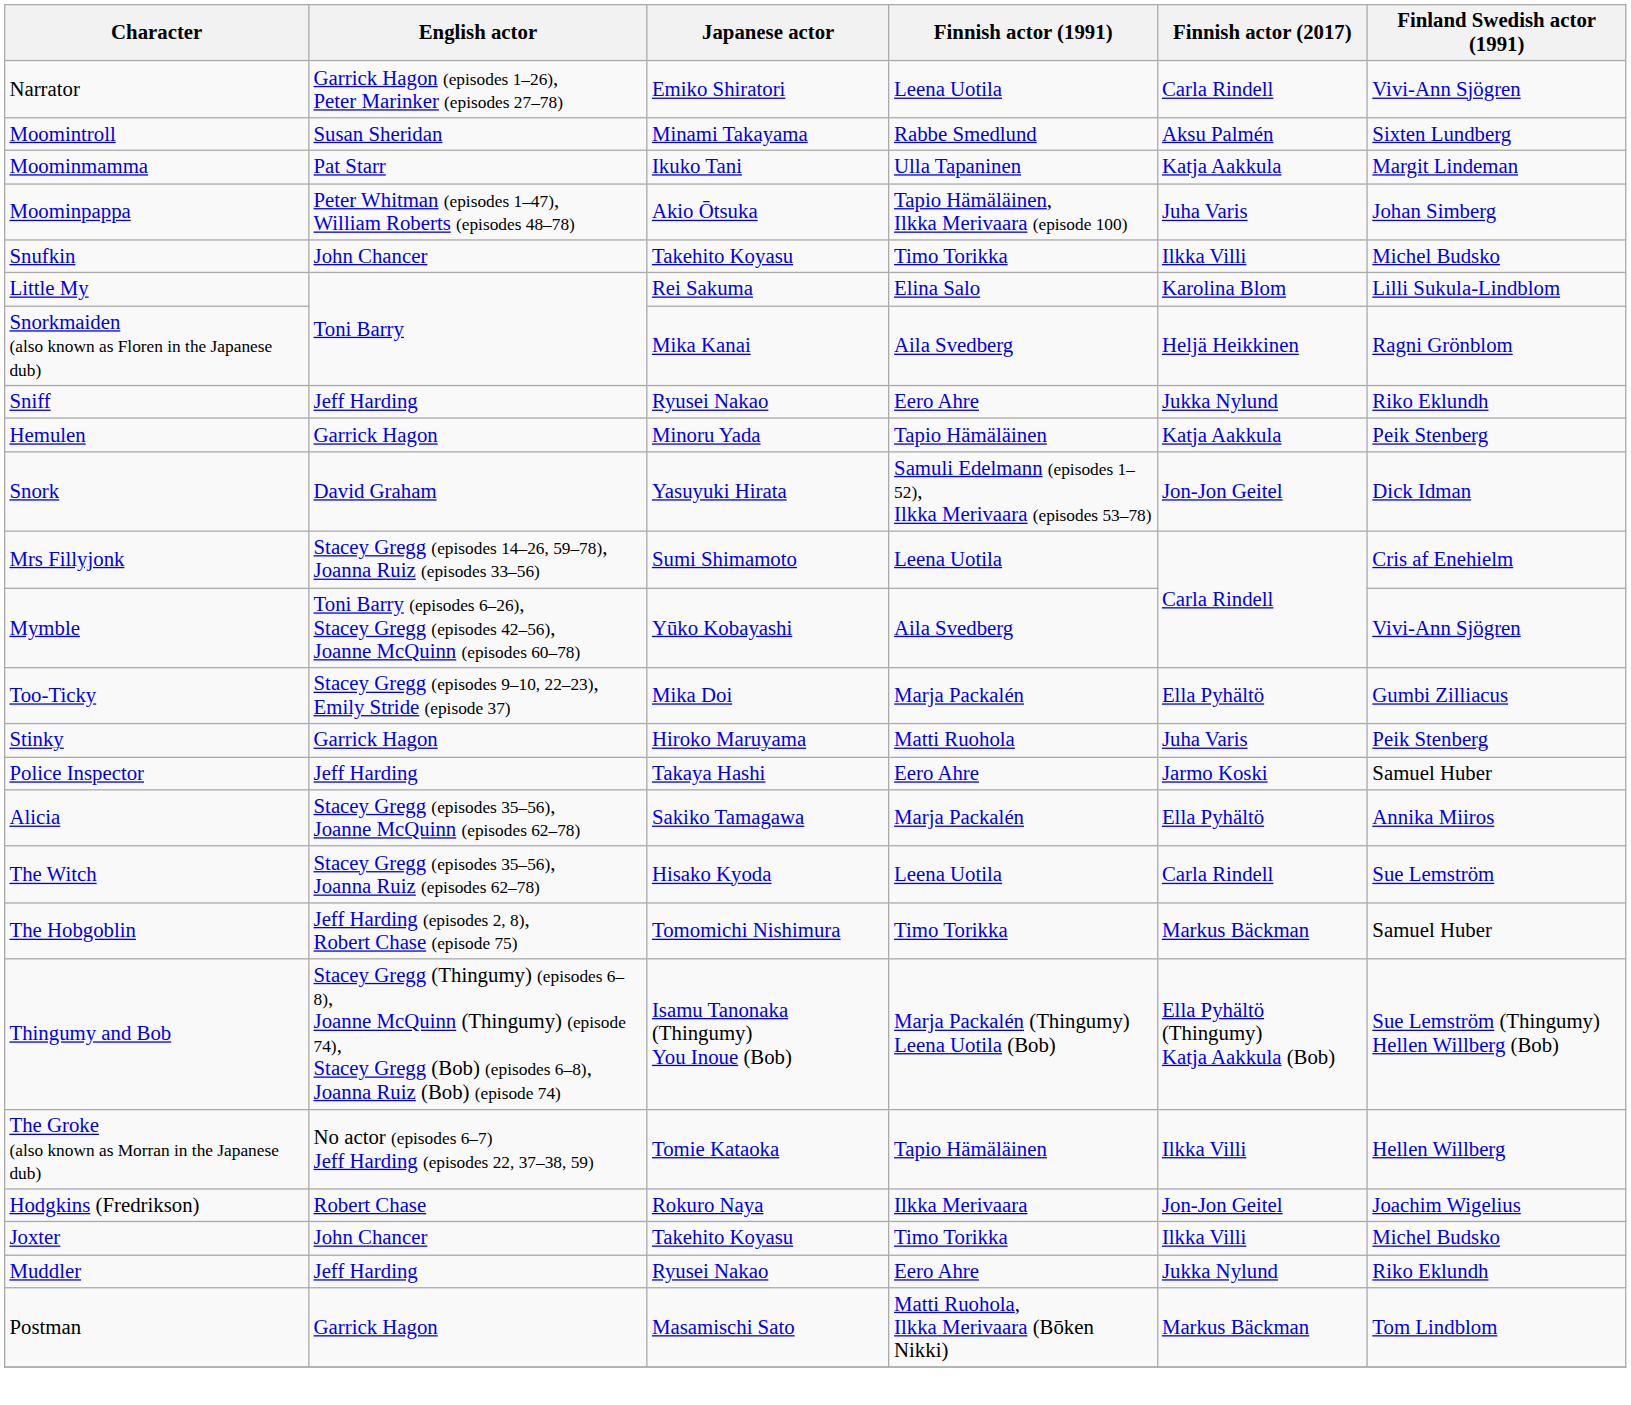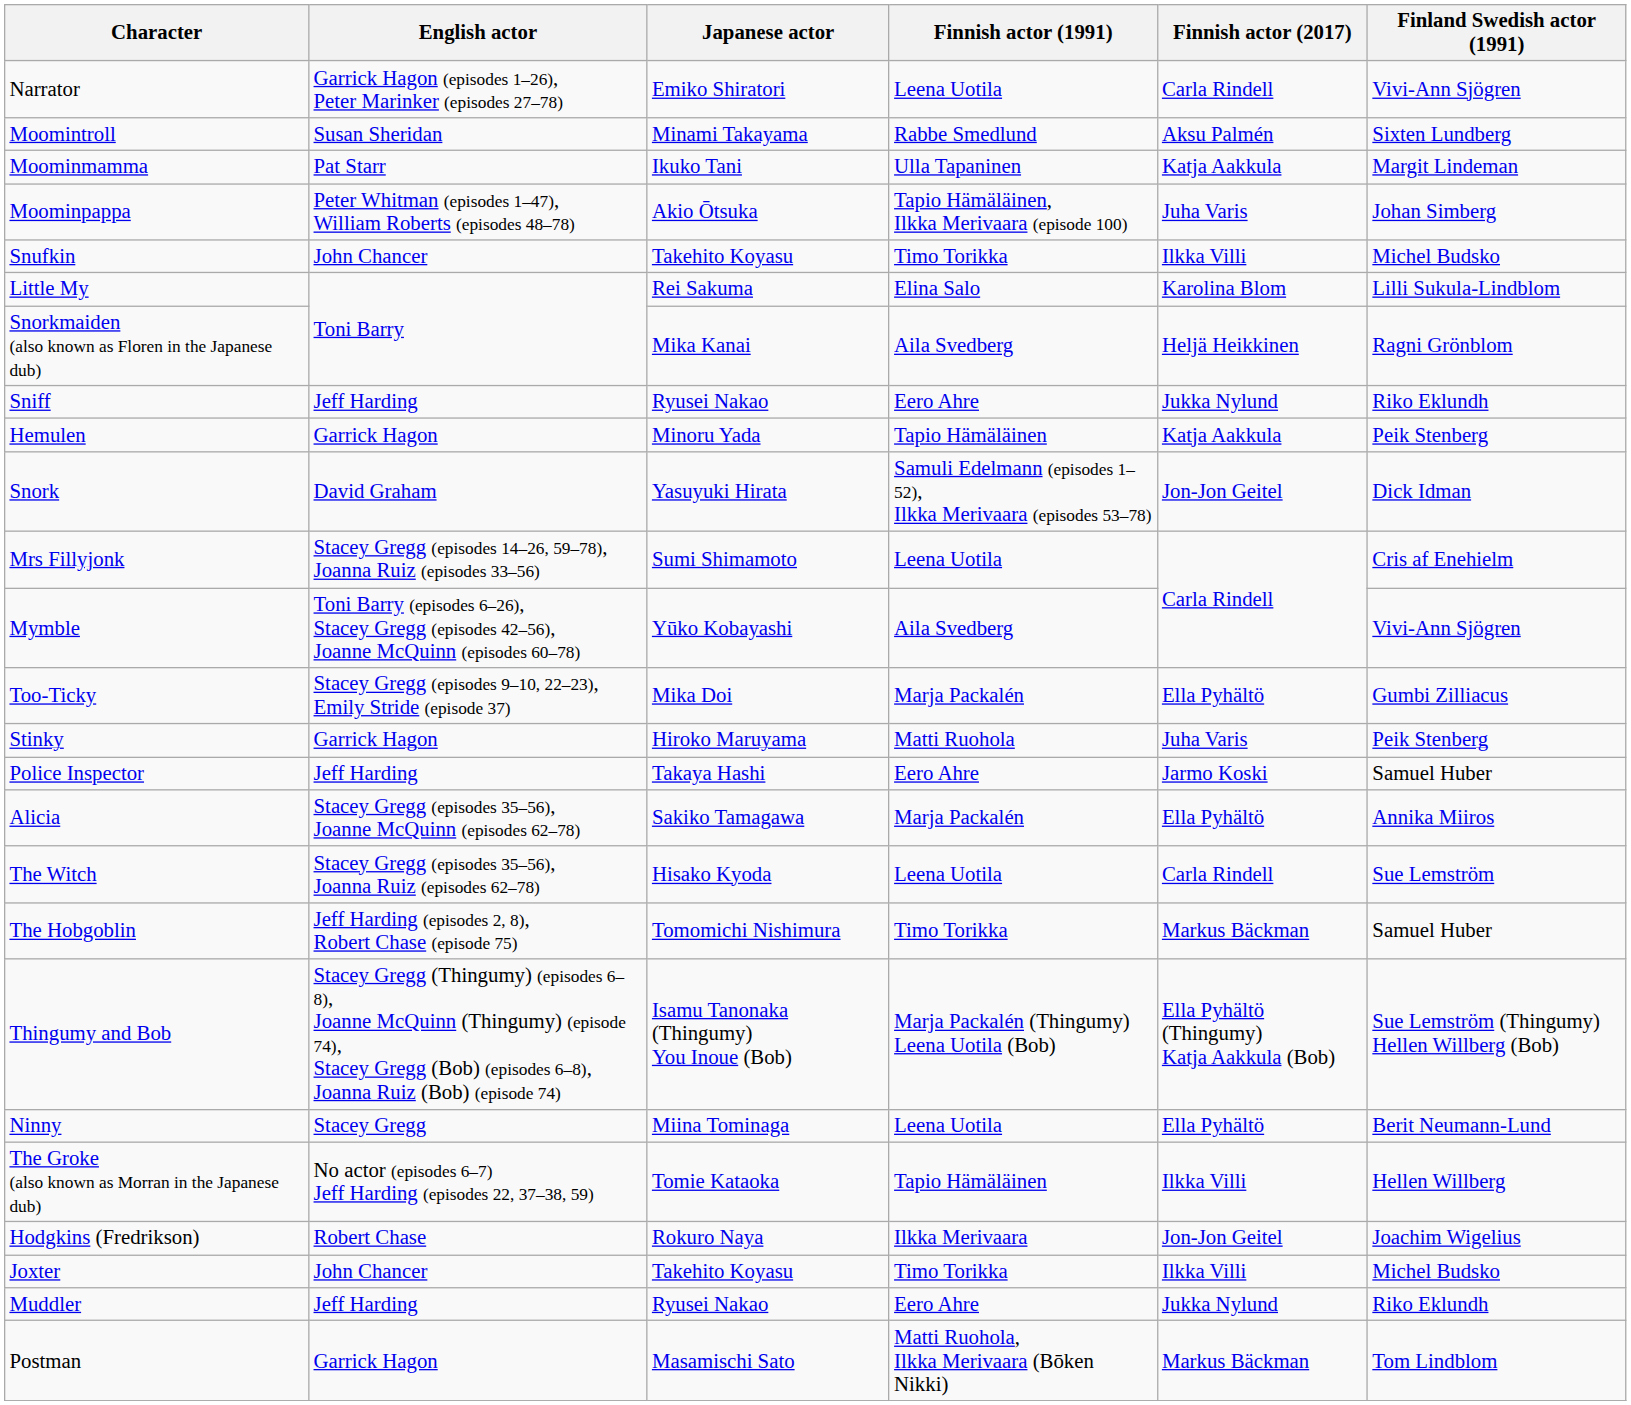+ row: Ninny | Stacey Gregg | Miina Tominaga | Leena Uotila | Ella Pyhältö | Berit Neumann-Lund
